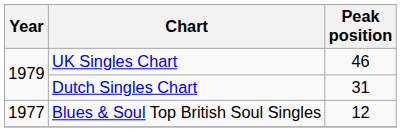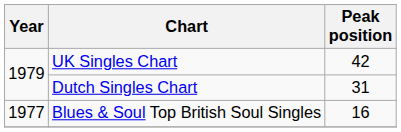UK Singles Chart | Peak position: 46 -> 42
Blues & Soul Top British Soul Singles | Peak position: 12 -> 16
